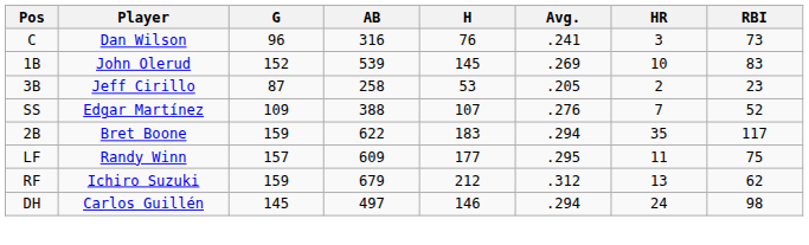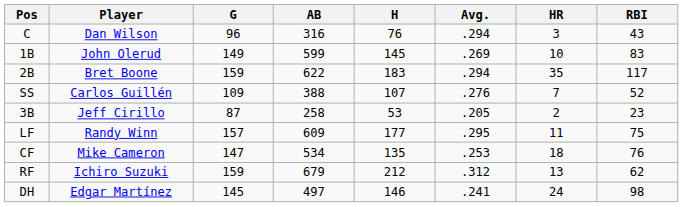C | Avg.: .241 -> .294
C | RBI: 73 -> 43
1B | G: 152 -> 149
1B | AB: 539 -> 599
rows swapped: 2B <-> 3B
SS | Player: Edgar Martínez -> Carlos Guillén
+ row: CF | Mike Cameron | 147 | 534 | 135 | .253 | 18 | 76
DH | Player: Carlos Guillén -> Edgar Martínez
DH | Avg.: .294 -> .241
